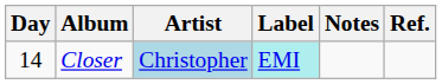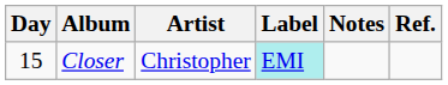Closer | Day: 14 -> 15
Closer | Artist: lightblue background -> no background
